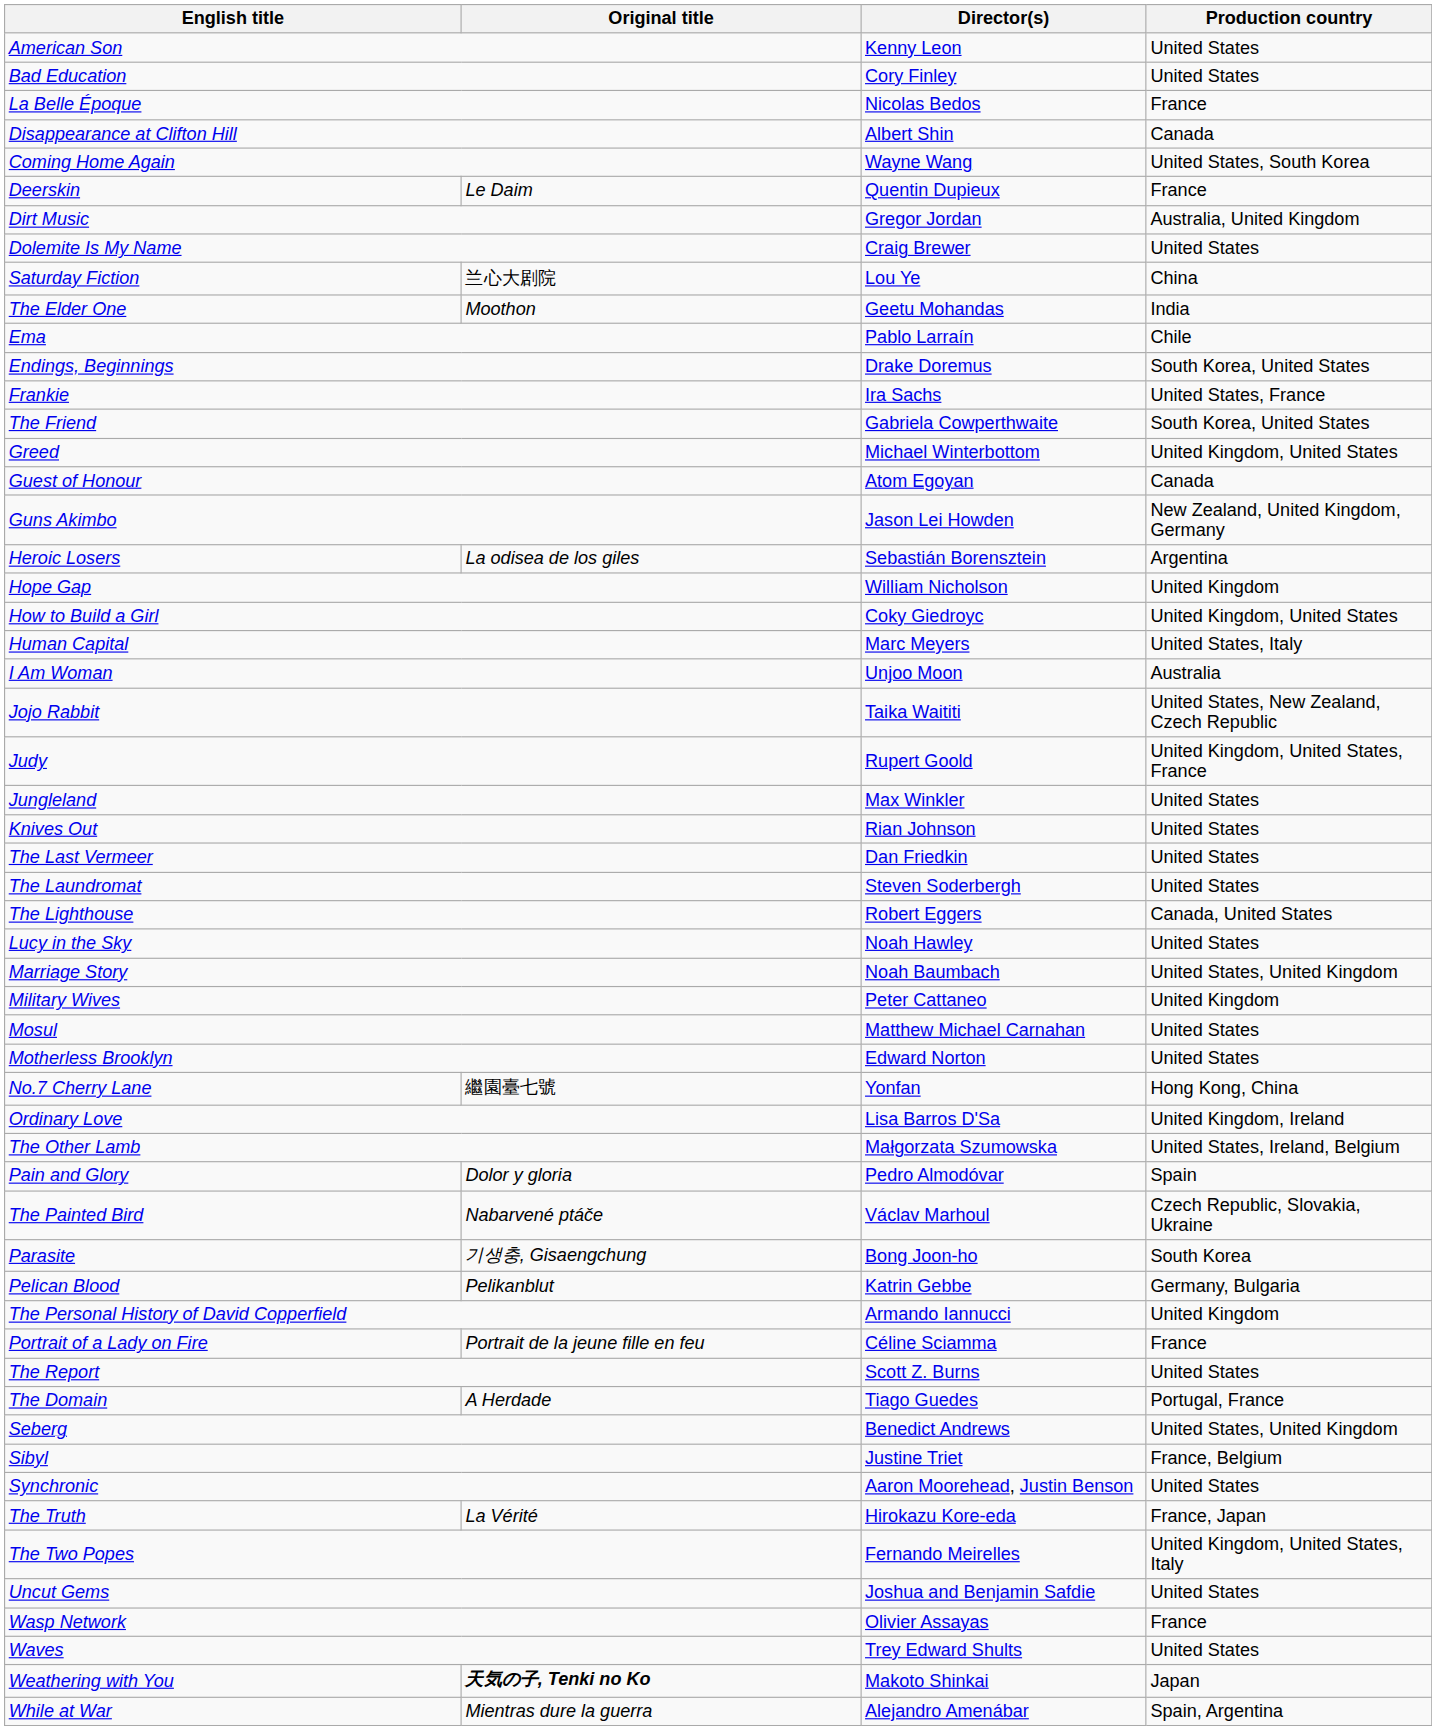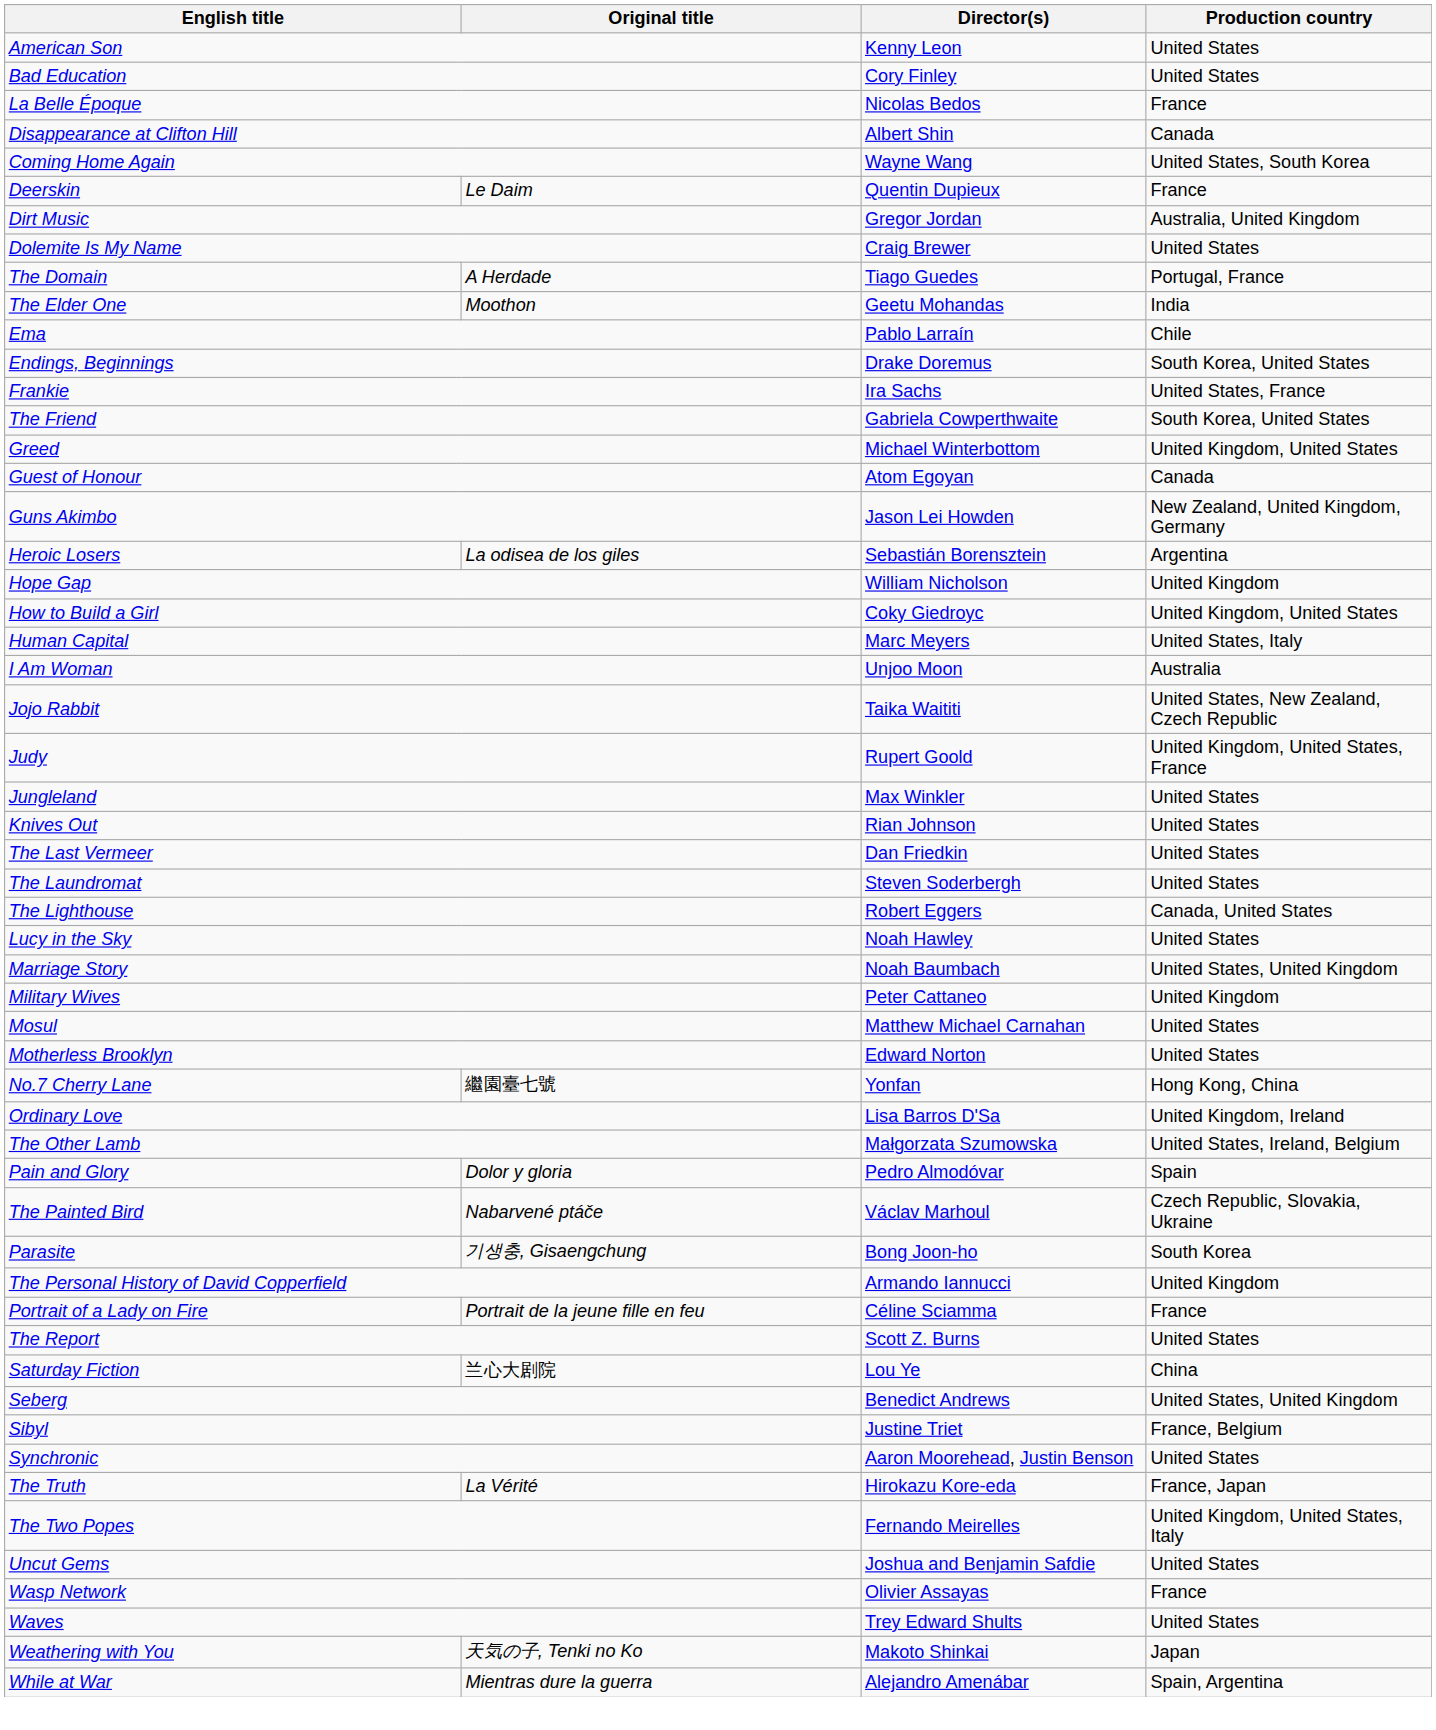rows swapped: The Domain <-> Saturday Fiction
- row: Pelican Blood | Pelikanblut | Katrin Gebbe | Germany, Bulgaria
Weathering with You | Original title: bold -> normal
